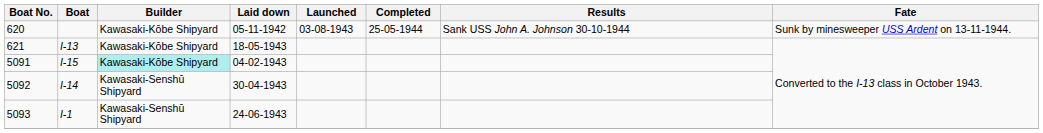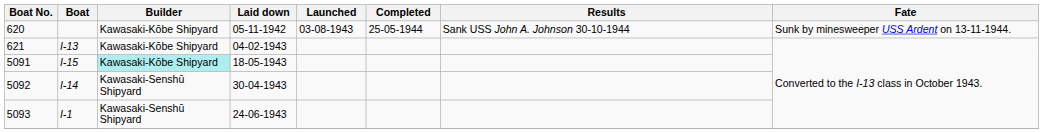621 | Laid down: 18-05-1943 -> 04-02-1943
5091 | Laid down: 04-02-1943 -> 18-05-1943
